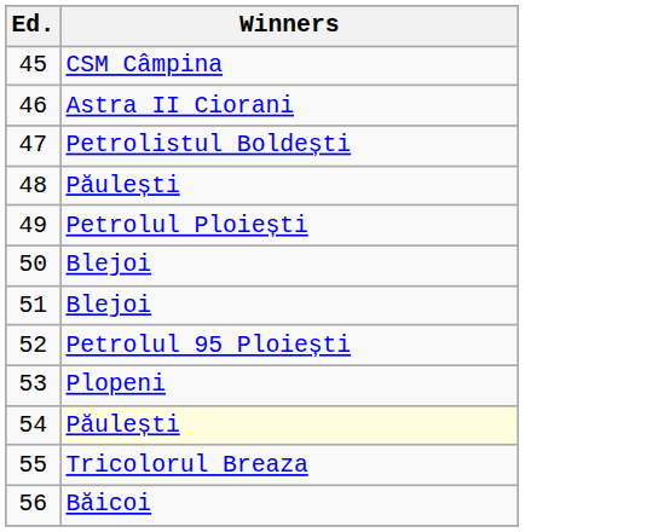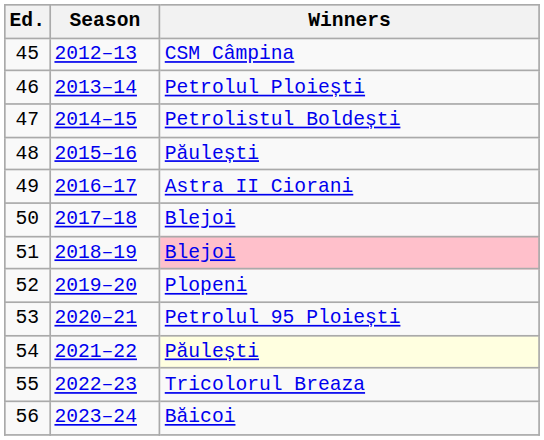+ column: Season | 2012–13 | 2013–14 | 2014–15 | 2015–16 | 2016–17 | 2017–18 | 2018–19 | 2019–20 | 2020–21 | 2021–22 | 2022–23 | 2023–24
46 | Winners: Astra II Ciorani -> Petrolul Ploiești
49 | Winners: Petrolul Ploiești -> Astra II Ciorani
51 | Winners: no background -> pink background
52 | Winners: Petrolul 95 Ploiești -> Plopeni
53 | Winners: Plopeni -> Petrolul 95 Ploiești
